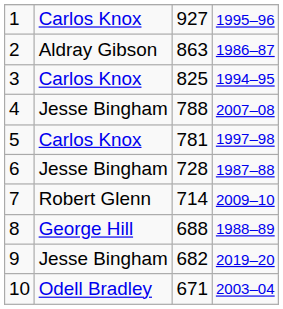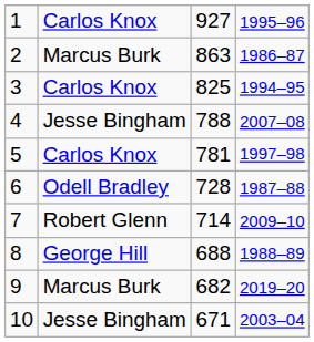2 | column 2: Aldray Gibson -> Marcus Burk
6 | column 2: Jesse Bingham -> Odell Bradley
9 | column 2: Jesse Bingham -> Marcus Burk
10 | column 2: Odell Bradley -> Jesse Bingham
